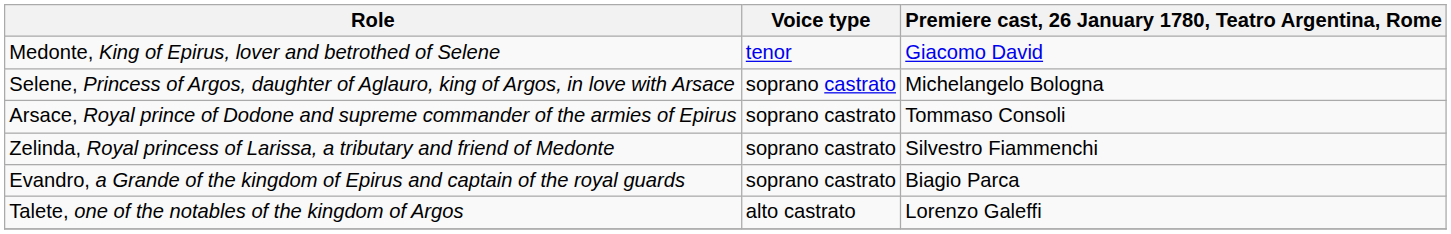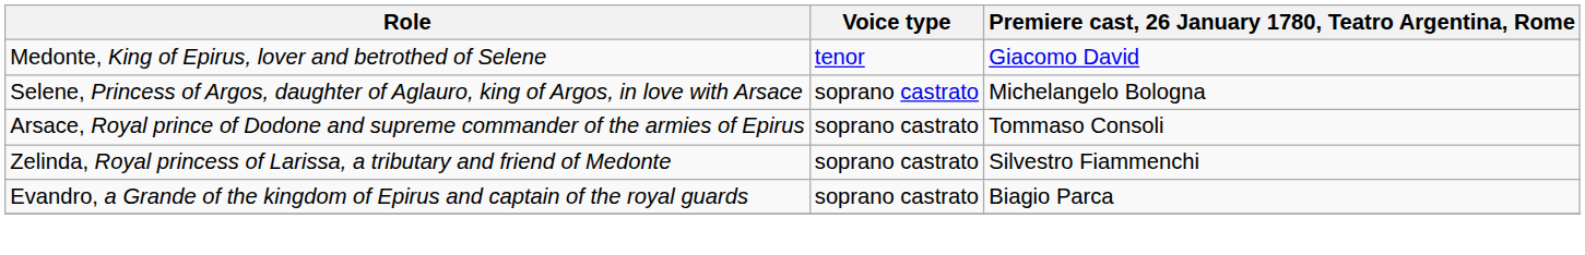- row: Talete, one of the notables of the kingdom of Argos | alto castrato | Lorenzo Galeffi
